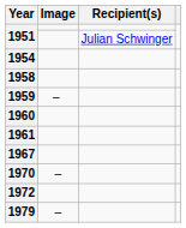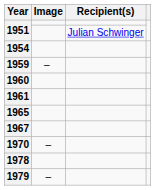- row: 1958
+ row: 1965
- row: 1972
+ row: 1978
